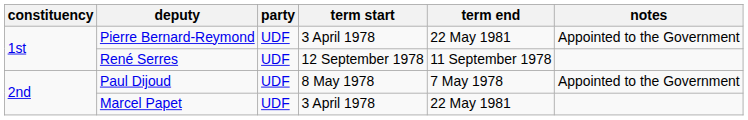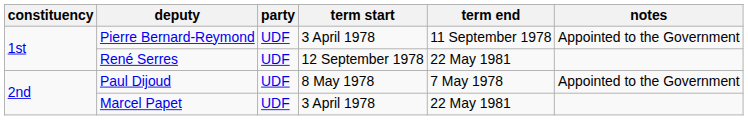Pierre Bernard-Reymond | term end: 22 May 1981 -> 11 September 1978
René Serres | term end: 11 September 1978 -> 22 May 1981
